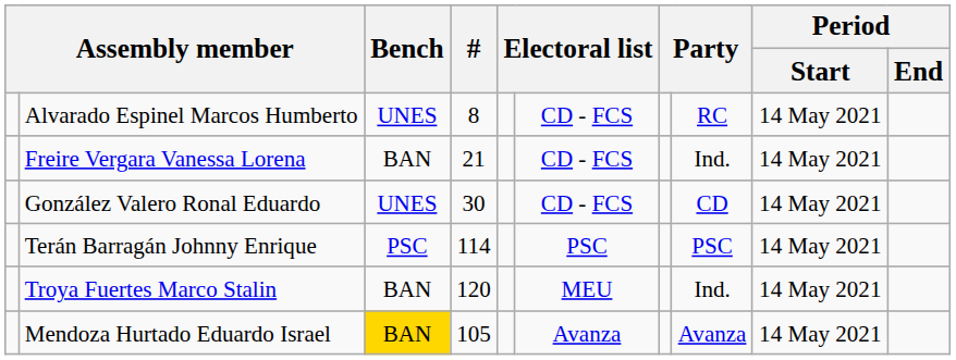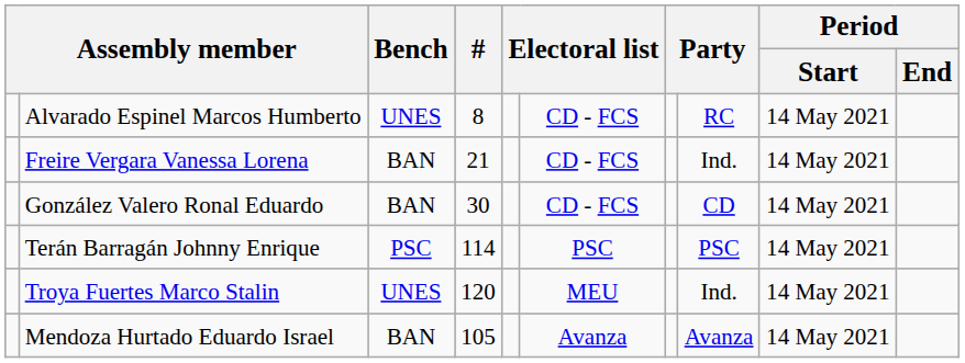González Valero Ronal Eduardo | Bench: UNES -> BAN
Troya Fuertes Marco Stalin | Bench: BAN -> UNES
Mendoza Hurtado Eduardo Israel | Bench: gold background -> no background
